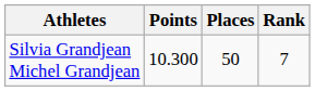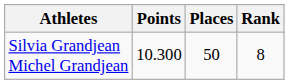Silvia Grandjean Michel Grandjean | Rank: 7 -> 8
